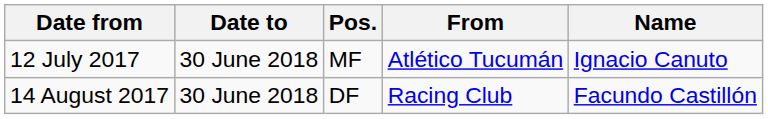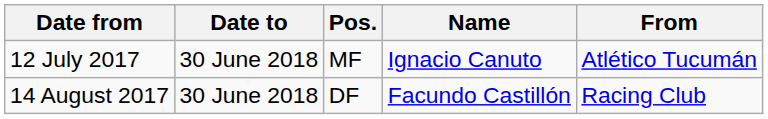columns swapped: Name <-> From
